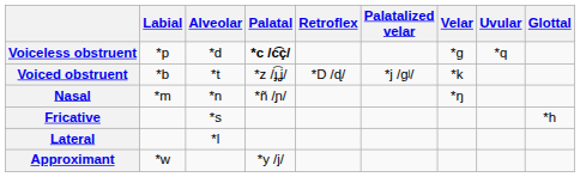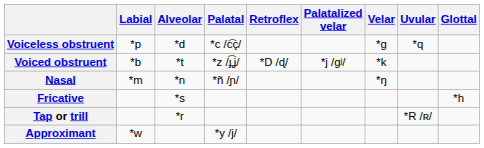Voiceless obstruent | Palatal: bold -> normal
- row: Lateral | *l
+ row: Tap or trill | *r | *R /ʀ/
